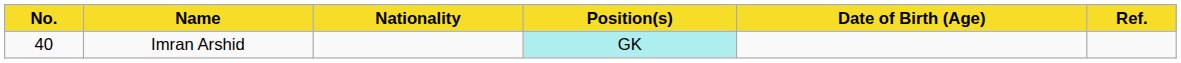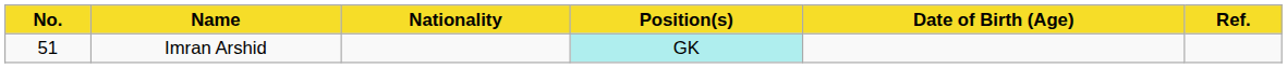Imran Arshid | No.: 40 -> 51
